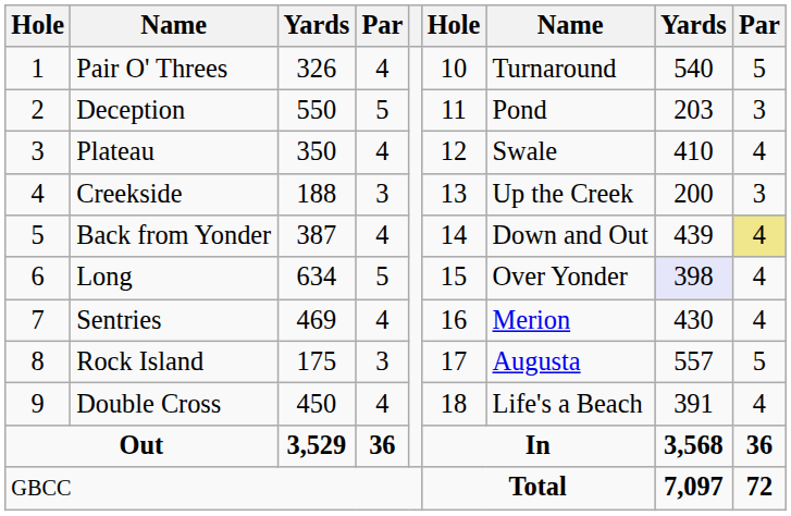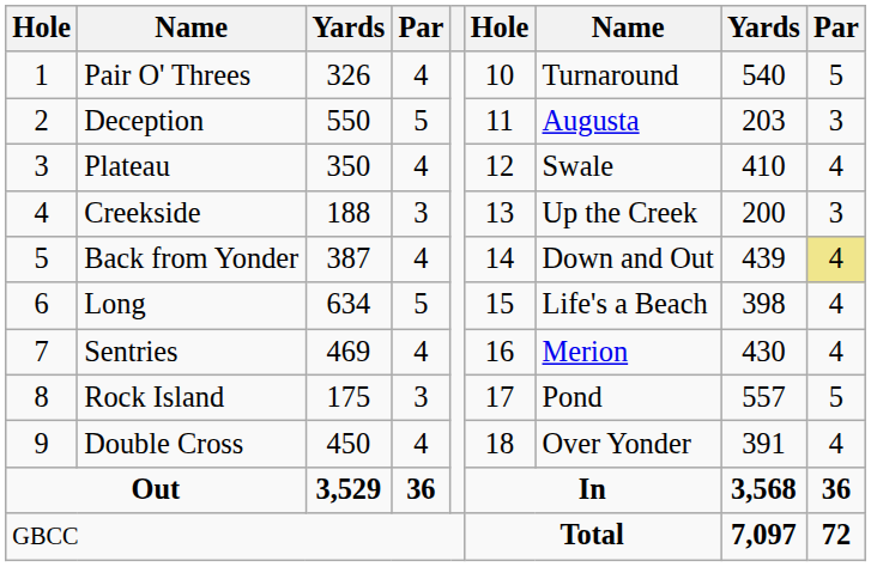Deception | column 7: Pond -> Augusta
Long | column 7: Over Yonder -> Life's a Beach
Long | column 8: lavender background -> no background
Rock Island | column 7: Augusta -> Pond
Double Cross | column 7: Life's a Beach -> Over Yonder
